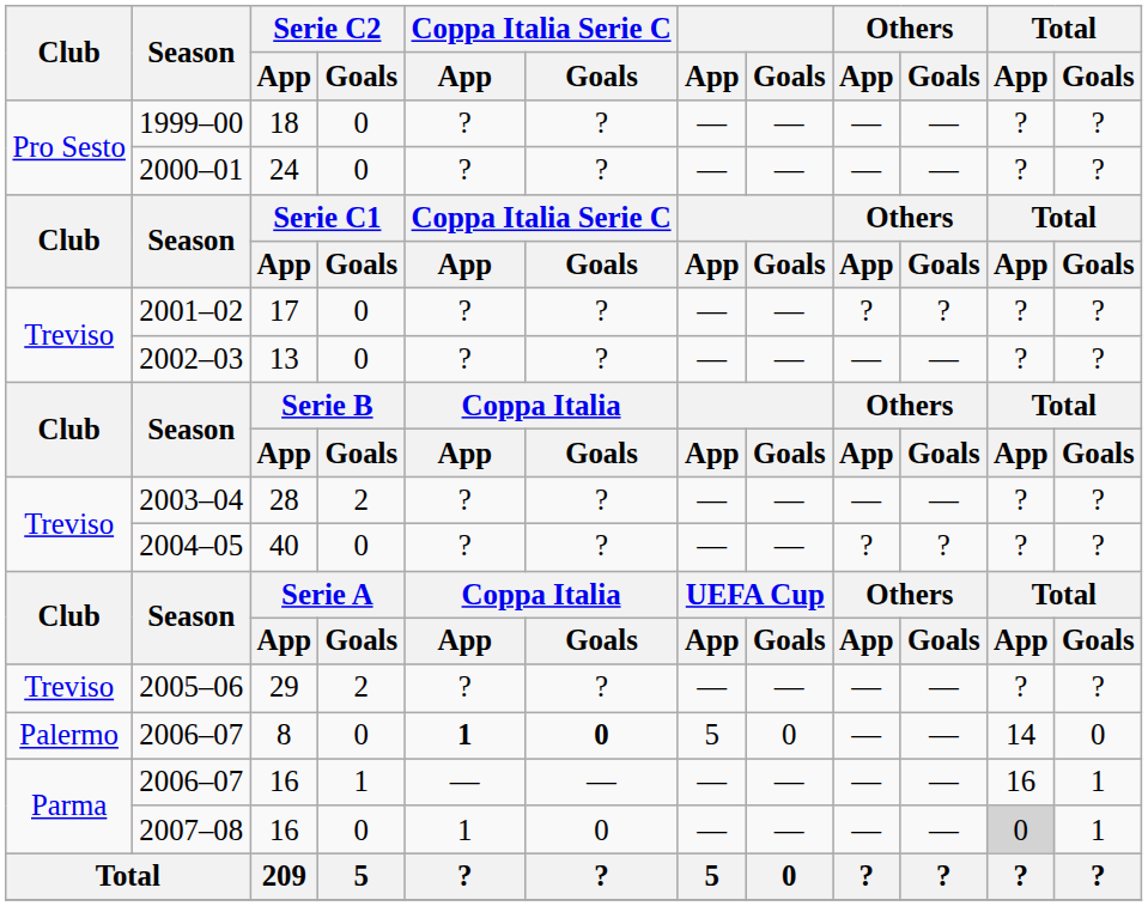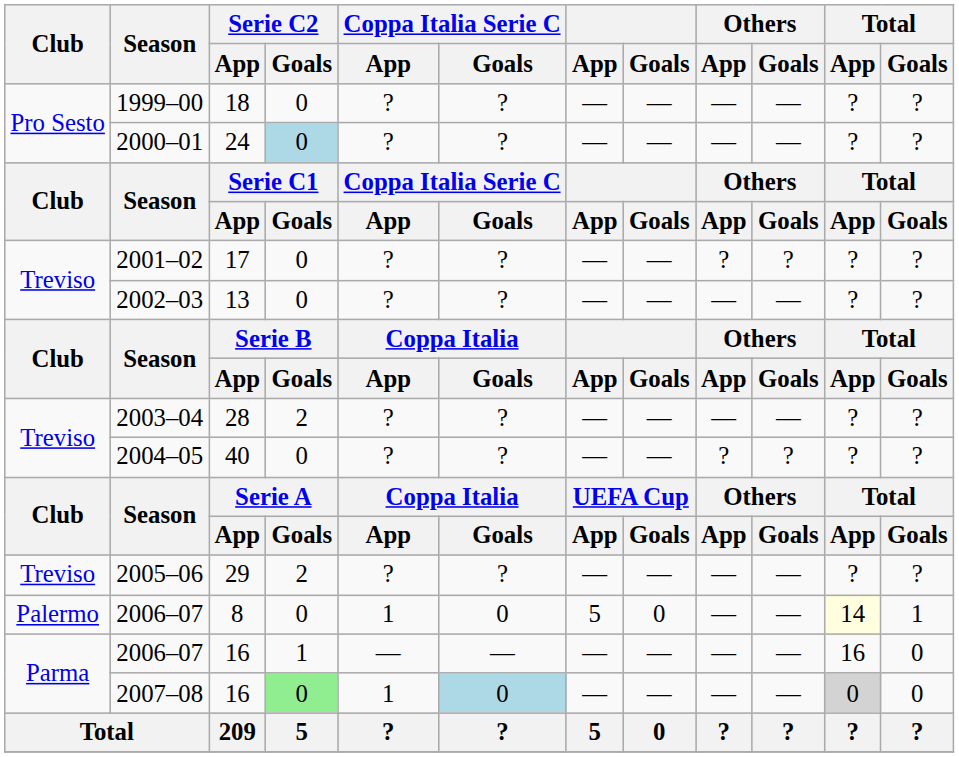2000–01 | Serie C2 / Goals: no background -> lightblue background
2006–07 / 8 | Coppa Italia Serie C / App: bold -> normal
2006–07 / 8 | Coppa Italia Serie C / Goals: bold -> normal
2006–07 / 8 | Total / App: no background -> lightyellow background
2006–07 / 8 | Total / Goals: 0 -> 1
2006–07 / 16 | Total / Goals: 1 -> 0
2007–08 | Serie C2 / Goals: no background -> lightgreen background
2007–08 | Coppa Italia Serie C / Goals: no background -> lightblue background
2007–08 | Total / Goals: 1 -> 0
